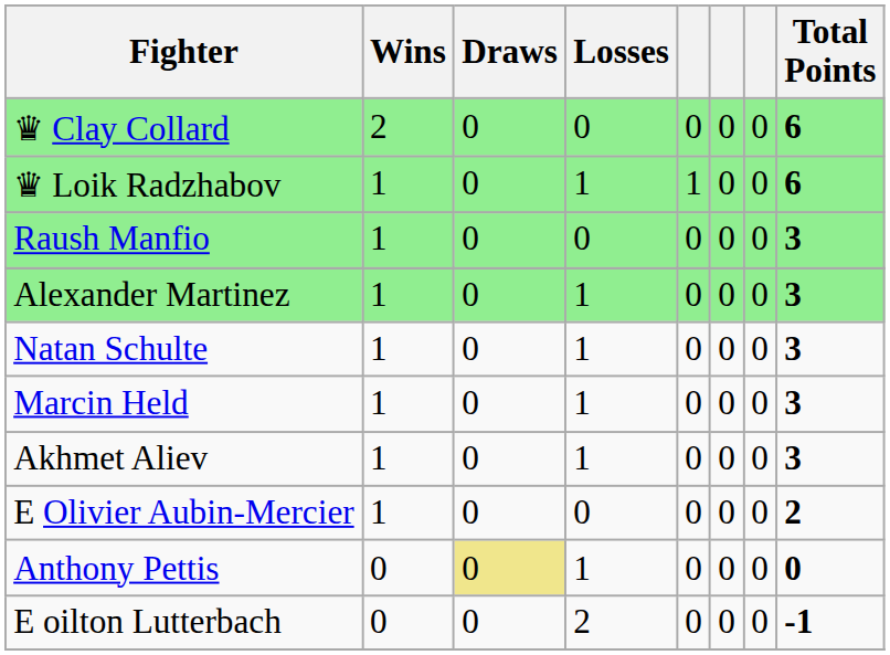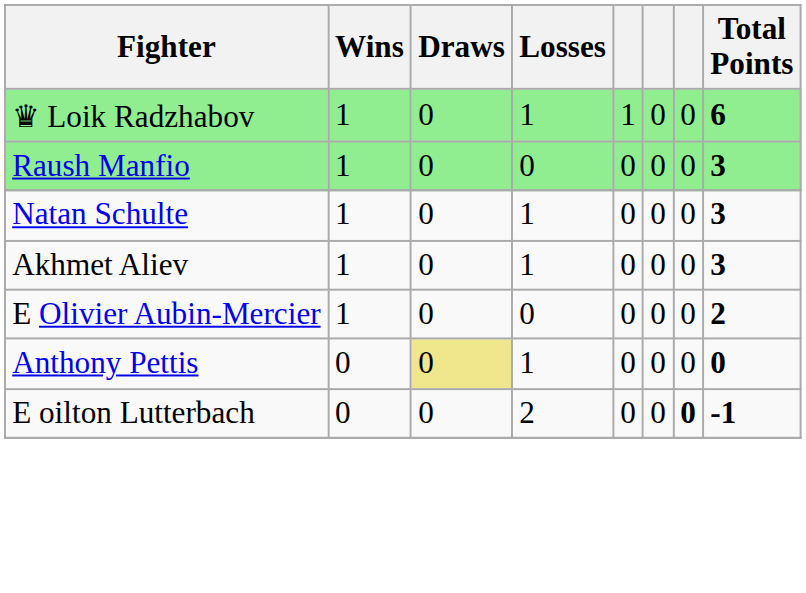- row: ♛ Clay Collard | 2 | 0 | 0 | 0 | 0 | 0 | 6
- row: Alexander Martinez | 1 | 0 | 1 | 0 | 0 | 0 | 3
- row: Marcin Held | 1 | 0 | 1 | 0 | 0 | 0 | 3
E oilton Lutterbach | column 7: normal -> bold
